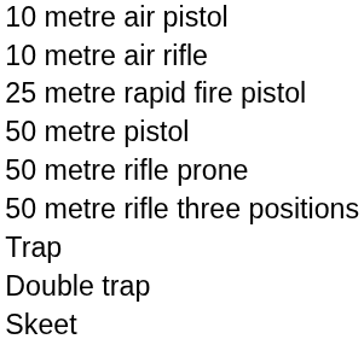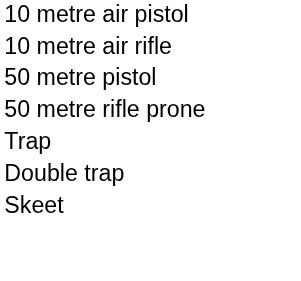- row: 25 metre rapid fire pistol
- row: 50 metre rifle three positions
